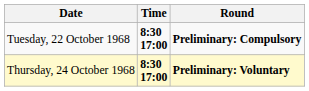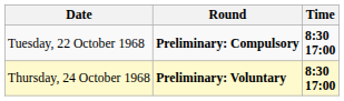columns swapped: Time <-> Round
